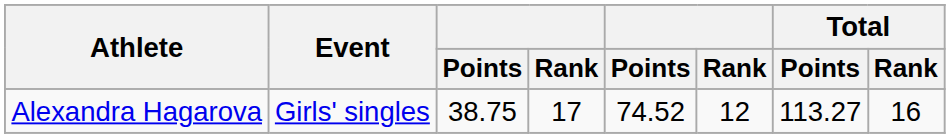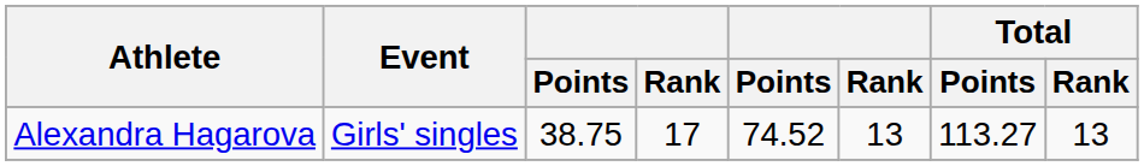Alexandra Hagarova | column 6: 12 -> 13
Alexandra Hagarova | Total / Rank: 16 -> 13
